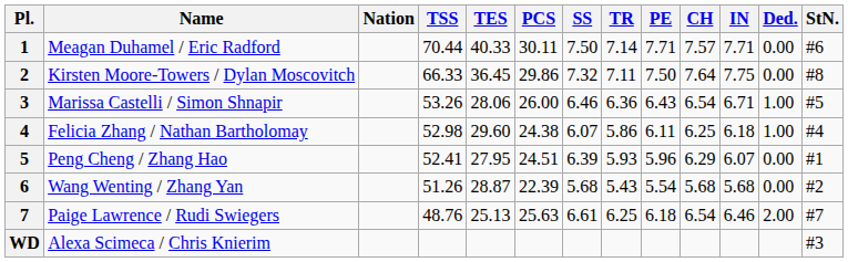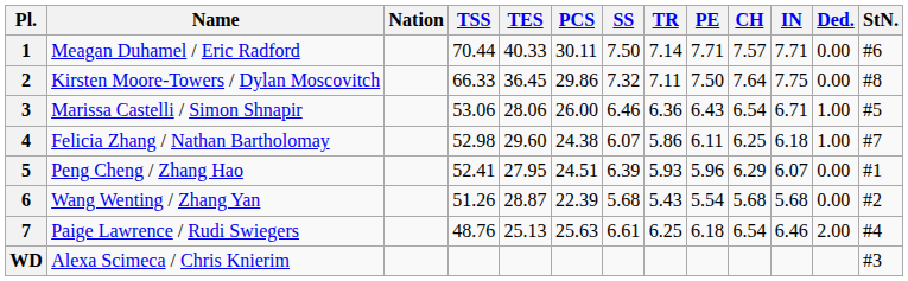3 | TSS: 53.26 -> 53.06
4 | StN.: #4 -> #7
7 | StN.: #7 -> #4
